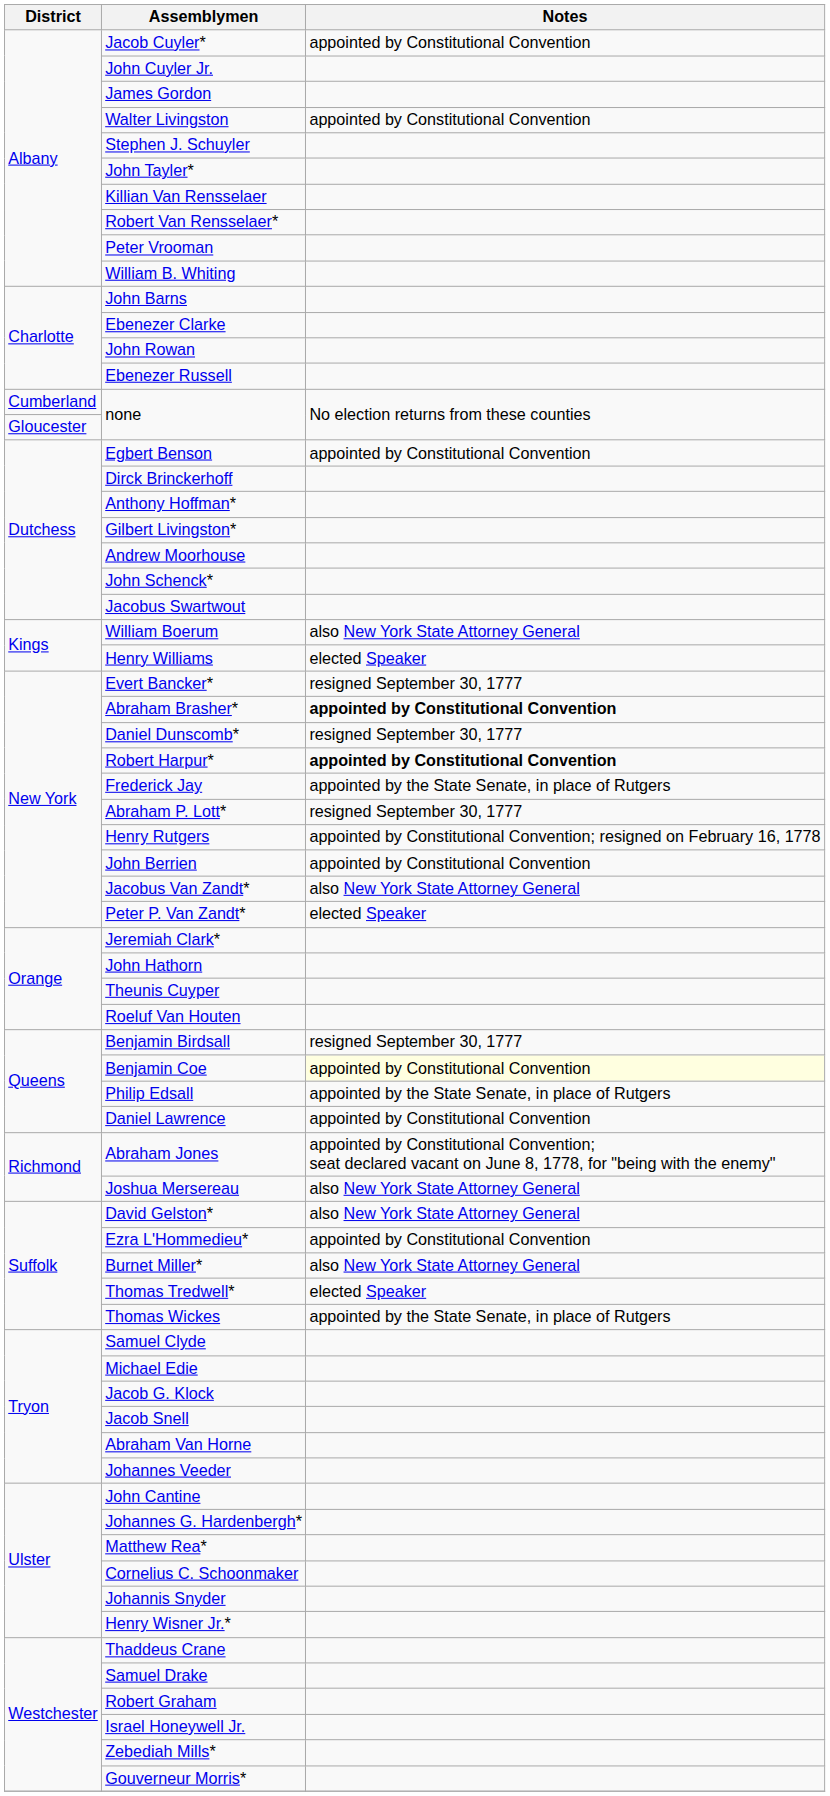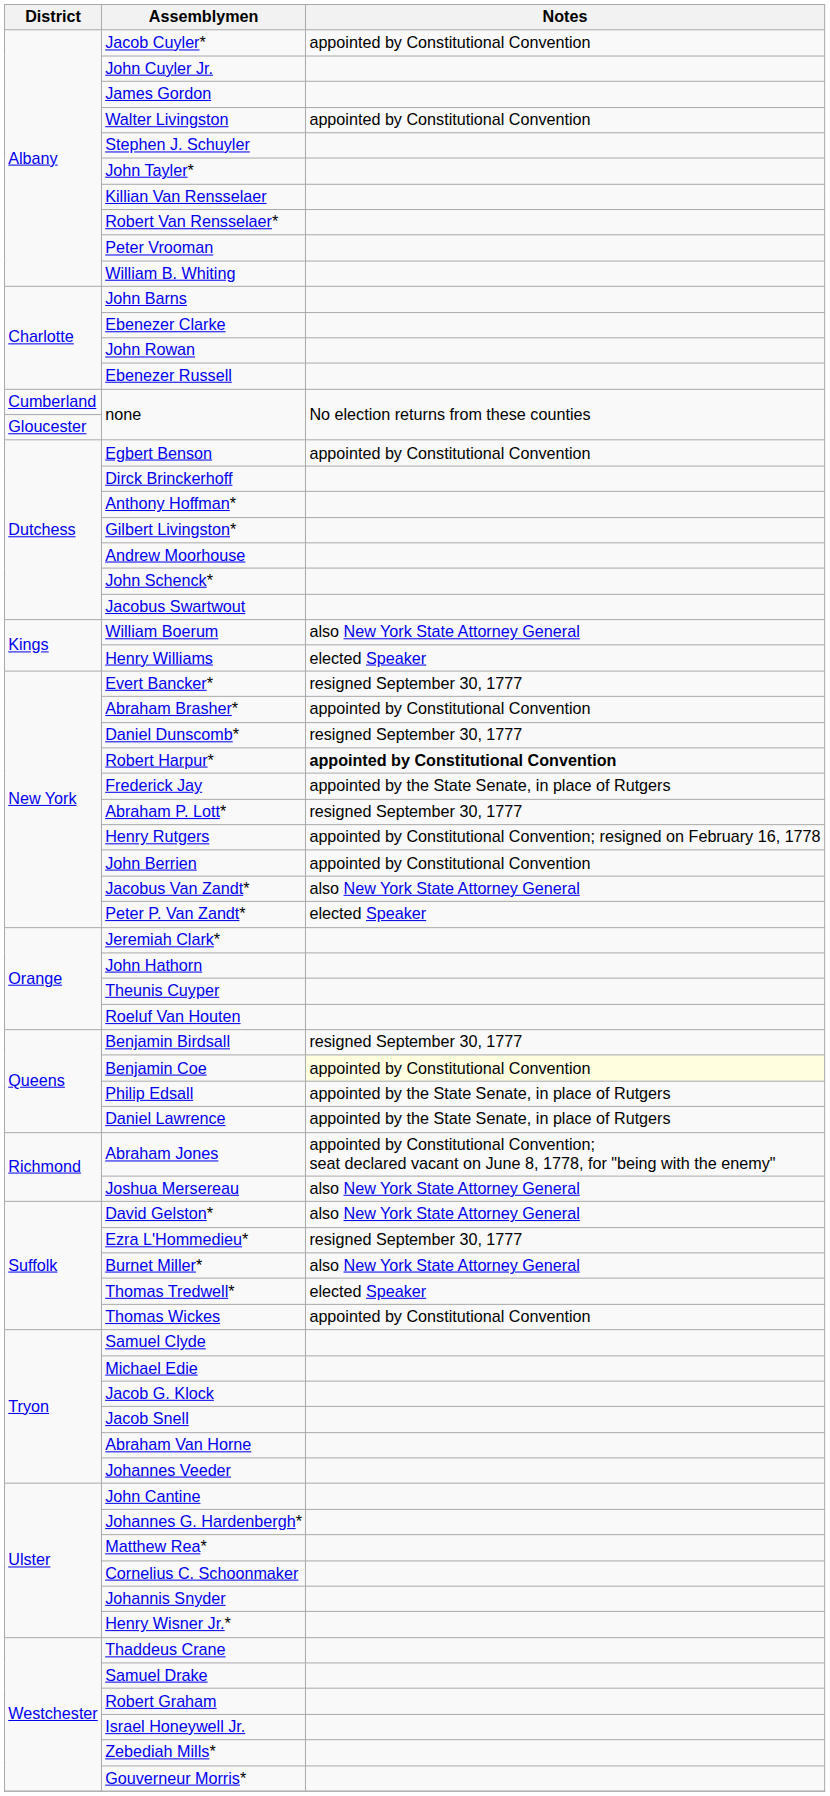Abraham Brasher* | Notes: bold -> normal
Daniel Lawrence | Notes: appointed by Constitutional Convention -> appointed by the State Senate, in place of Rutgers
Ezra L'Hommedieu* | Notes: appointed by Constitutional Convention -> resigned September 30, 1777
Thomas Wickes | Notes: appointed by the State Senate, in place of Rutgers -> appointed by Constitutional Convention
